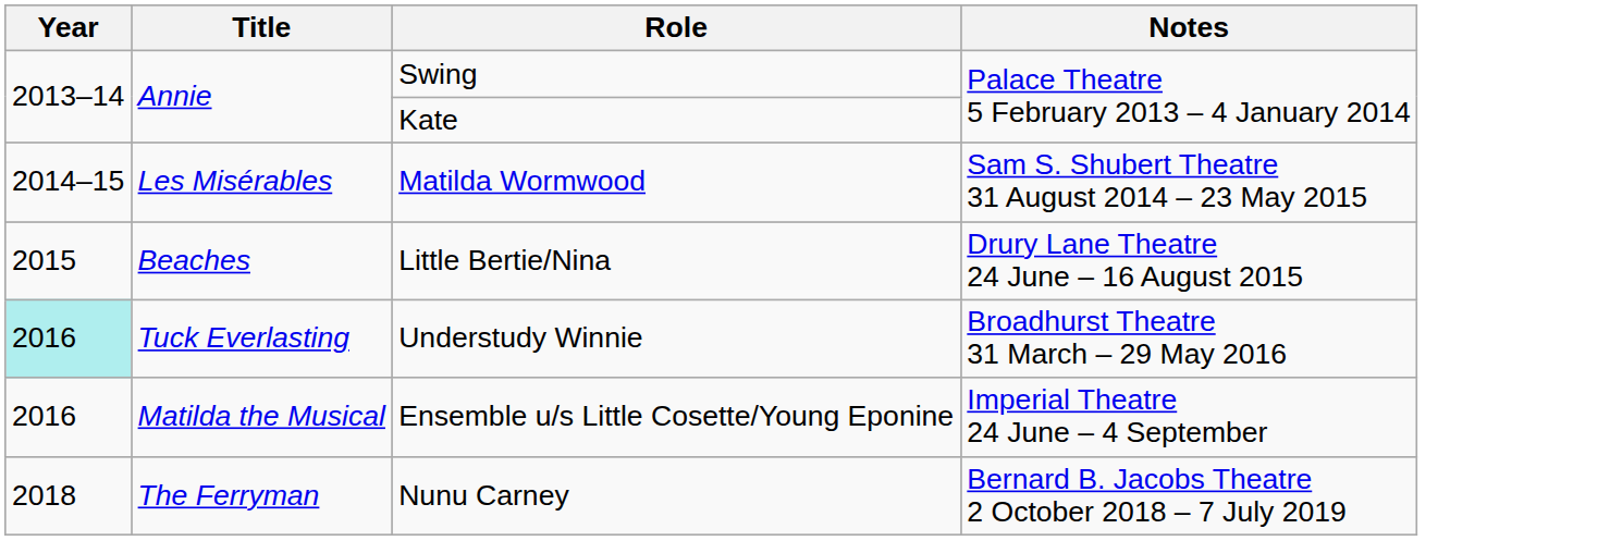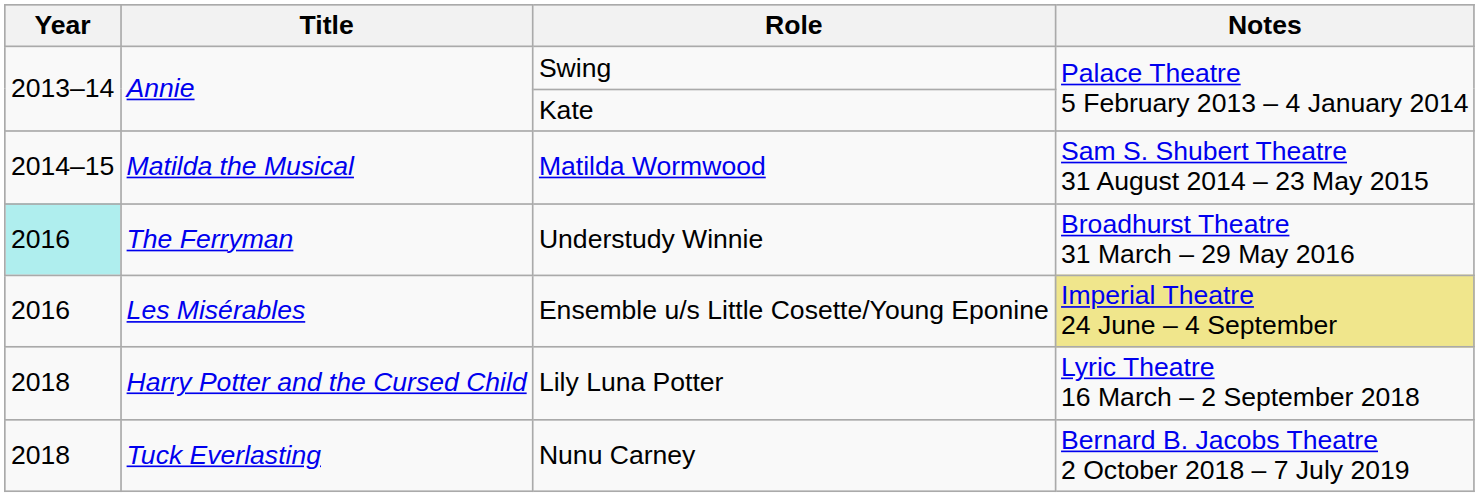Matilda Wormwood | Title: Les Misérables -> Matilda the Musical
- row: 2015 | Beaches | Little Bertie/Nina | Drury Lane Theatre 24 June – 16 August 2015
Understudy Winnie | Title: Tuck Everlasting -> The Ferryman
Ensemble u/s Little Cosette/Young Eponine | Title: Matilda the Musical -> Les Misérables
Ensemble u/s Little Cosette/Young Eponine | Notes: no background -> khaki background
+ row: 2018 | Harry Potter and the Cursed Child | Lily Luna Potter | Lyric Theatre 16 March – 2 September 2018
Nunu Carney | Title: The Ferryman -> Tuck Everlasting
